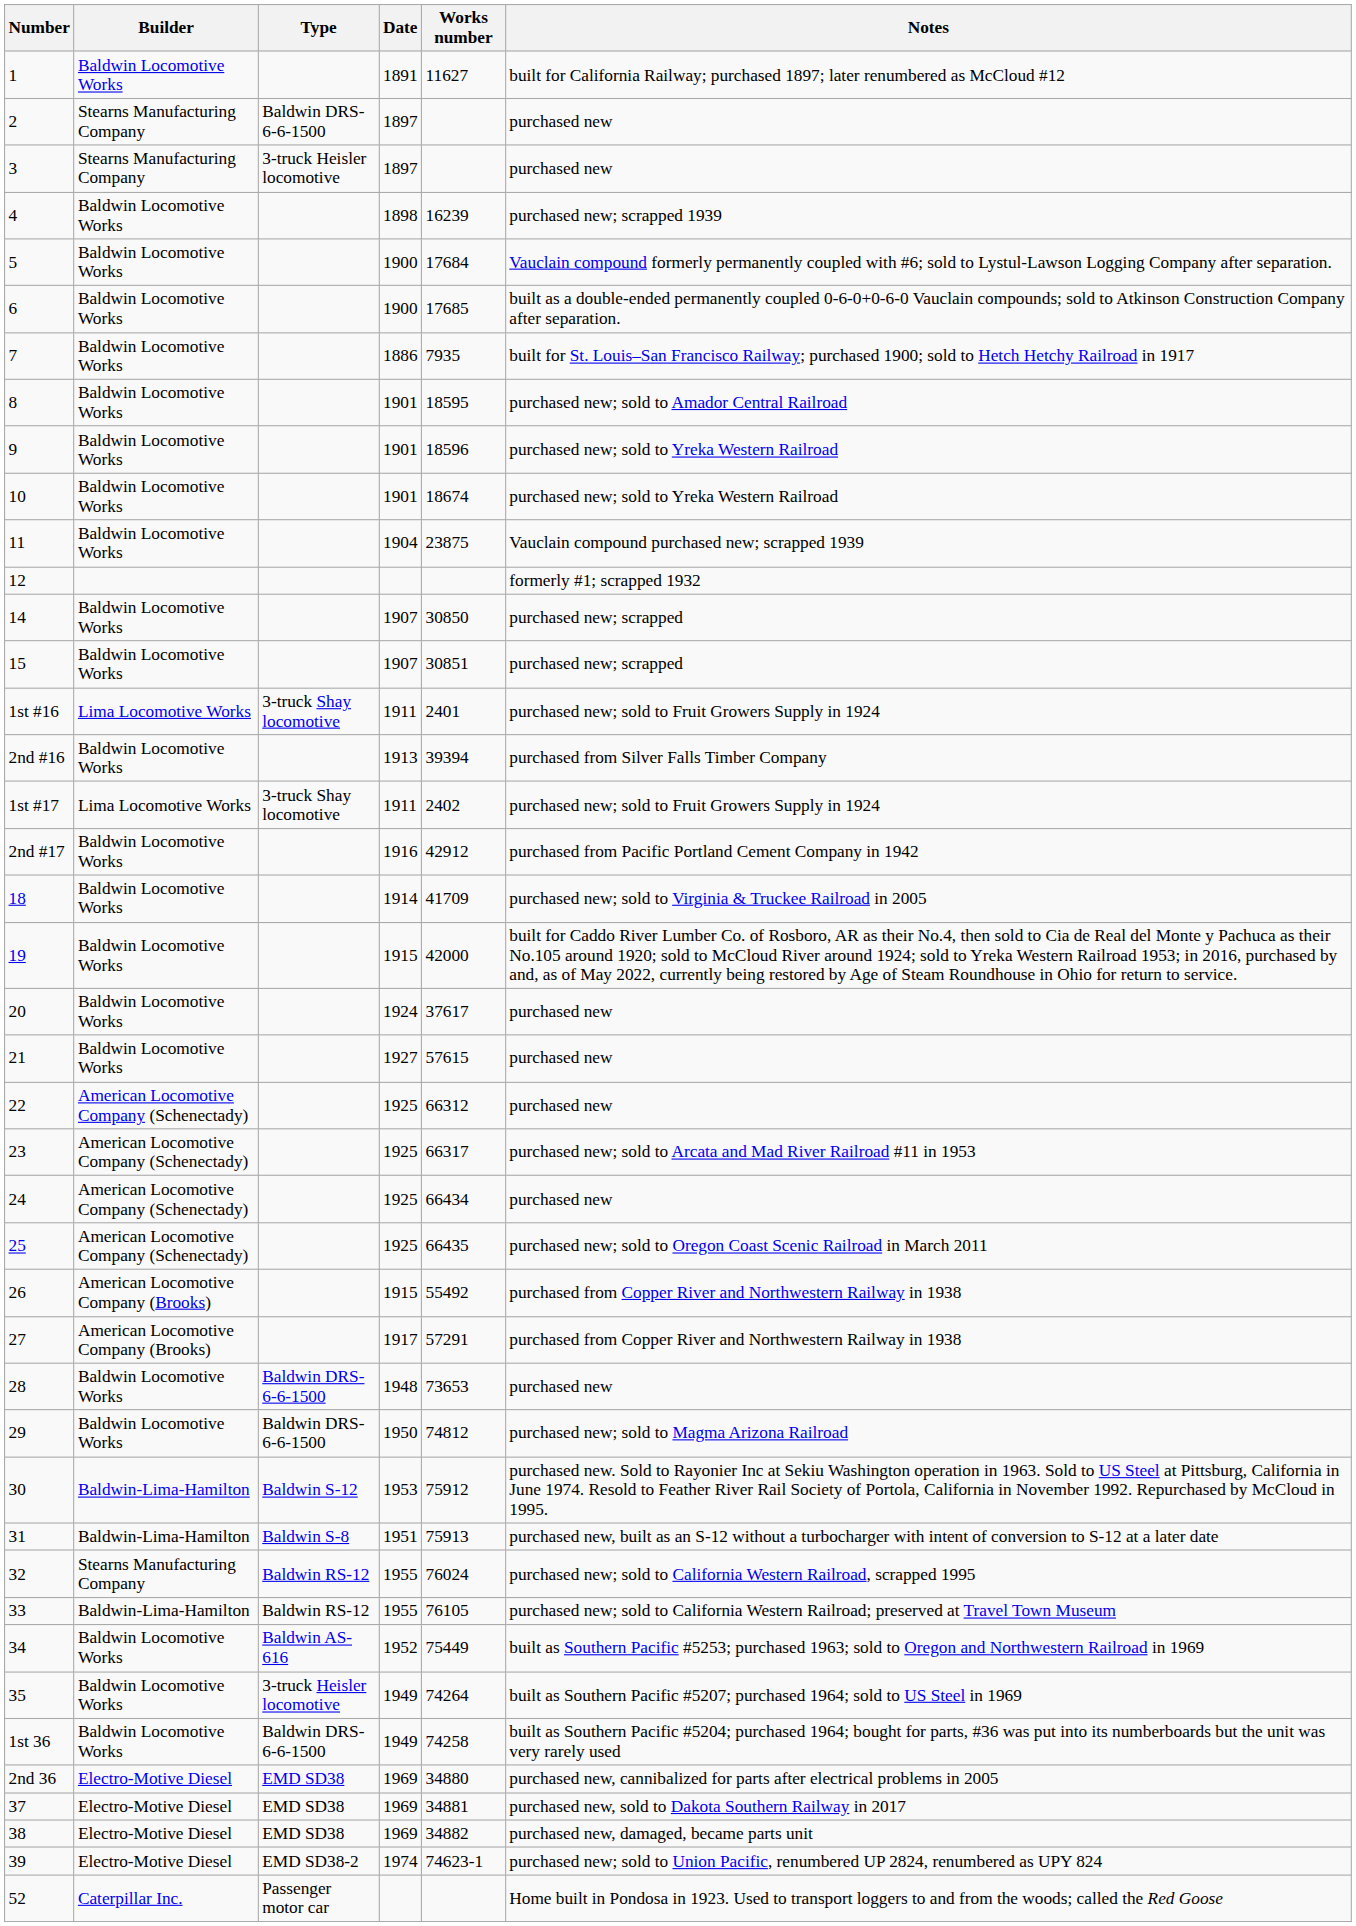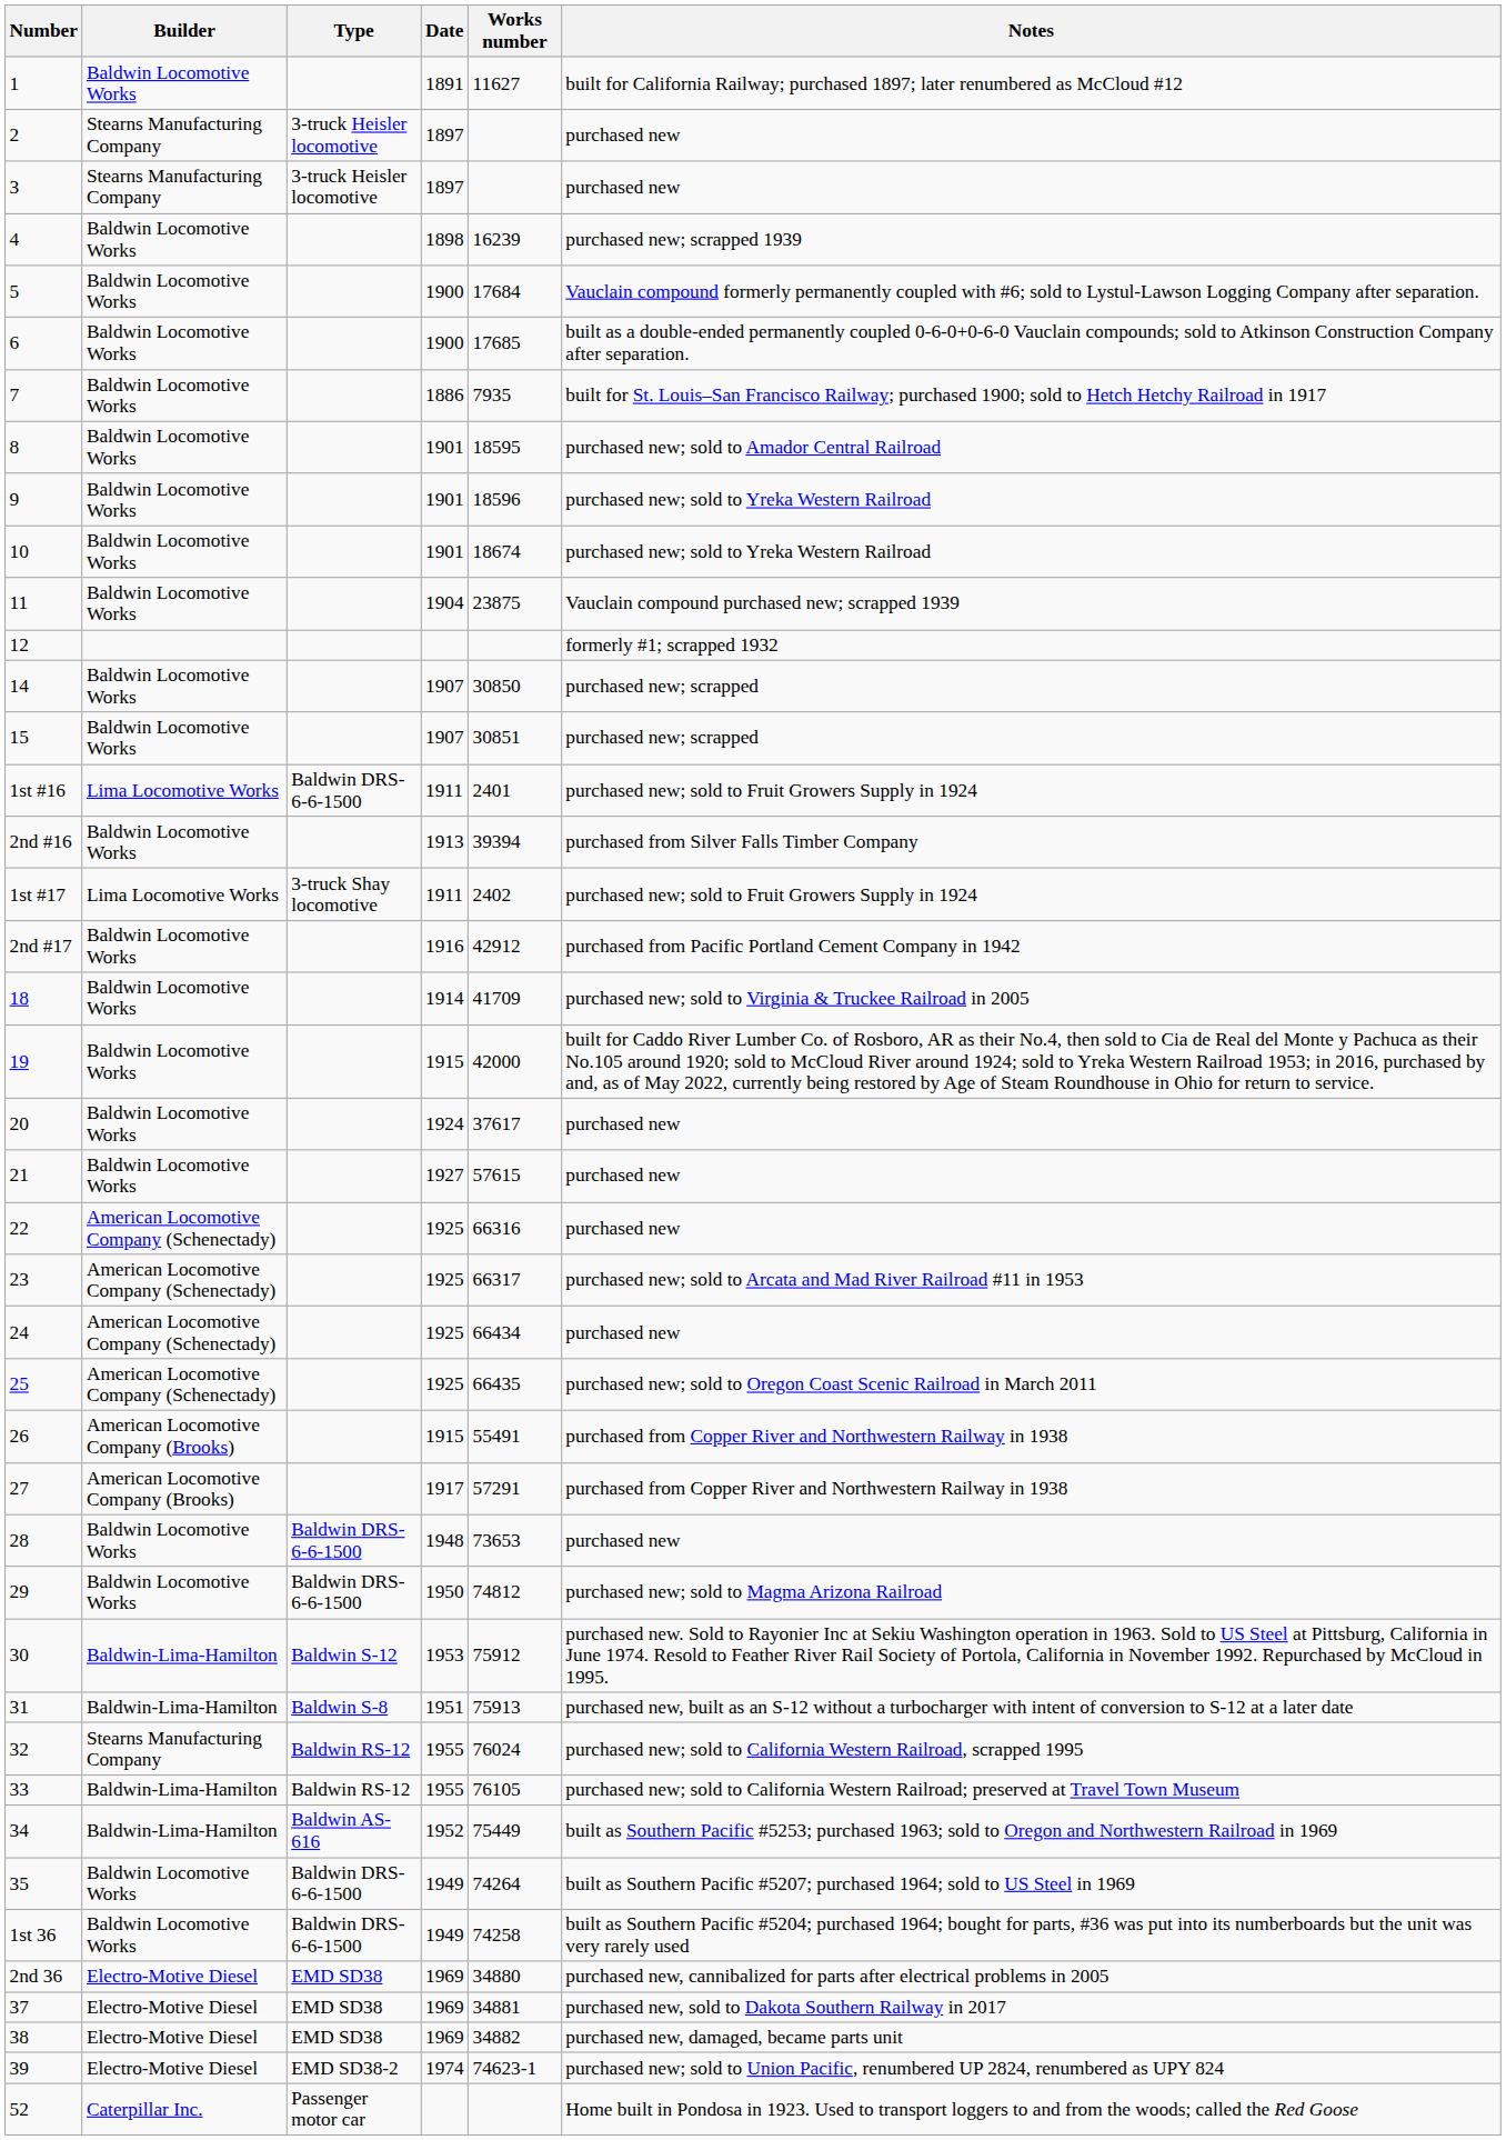2 | Type: Baldwin DRS-6-6-1500 -> 3-truck Heisler locomotive
1st #16 | Type: 3-truck Shay locomotive -> Baldwin DRS-6-6-1500
22 | Works number: 66312 -> 66316
26 | Works number: 55492 -> 55491
34 | Builder: Baldwin Locomotive Works -> Baldwin-Lima-Hamilton
35 | Type: 3-truck Heisler locomotive -> Baldwin DRS-6-6-1500
